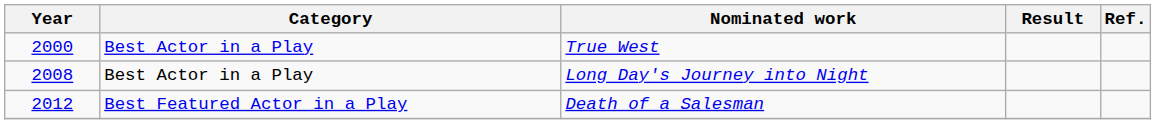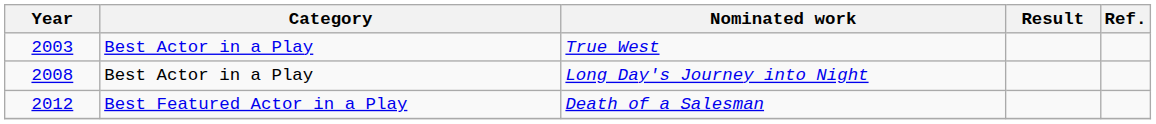True West | Year: 2000 -> 2003
